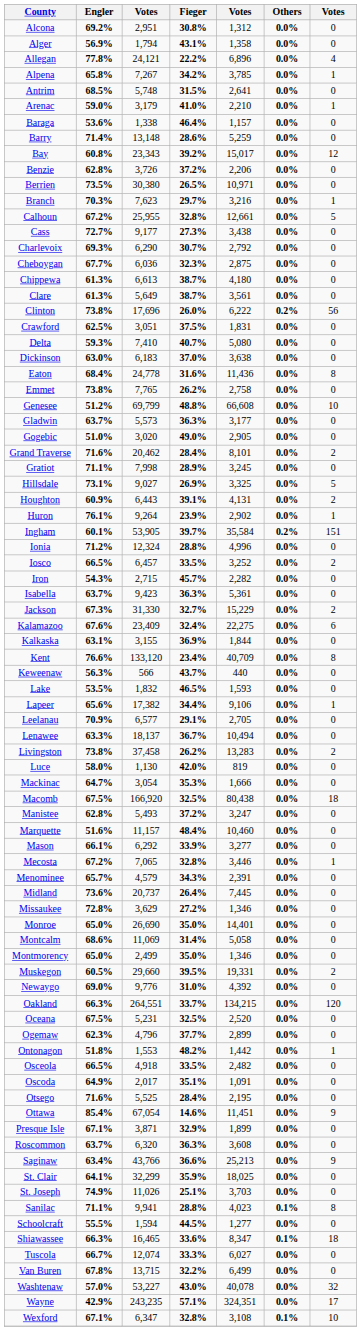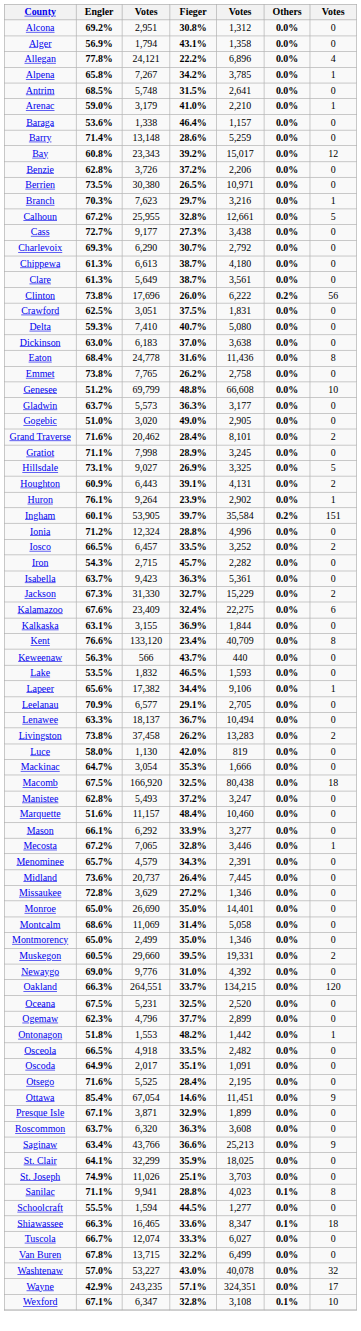- row: Cheboygan | 67.7% | 6,036 | 32.3% | 2,875 | 0.0% | 0
